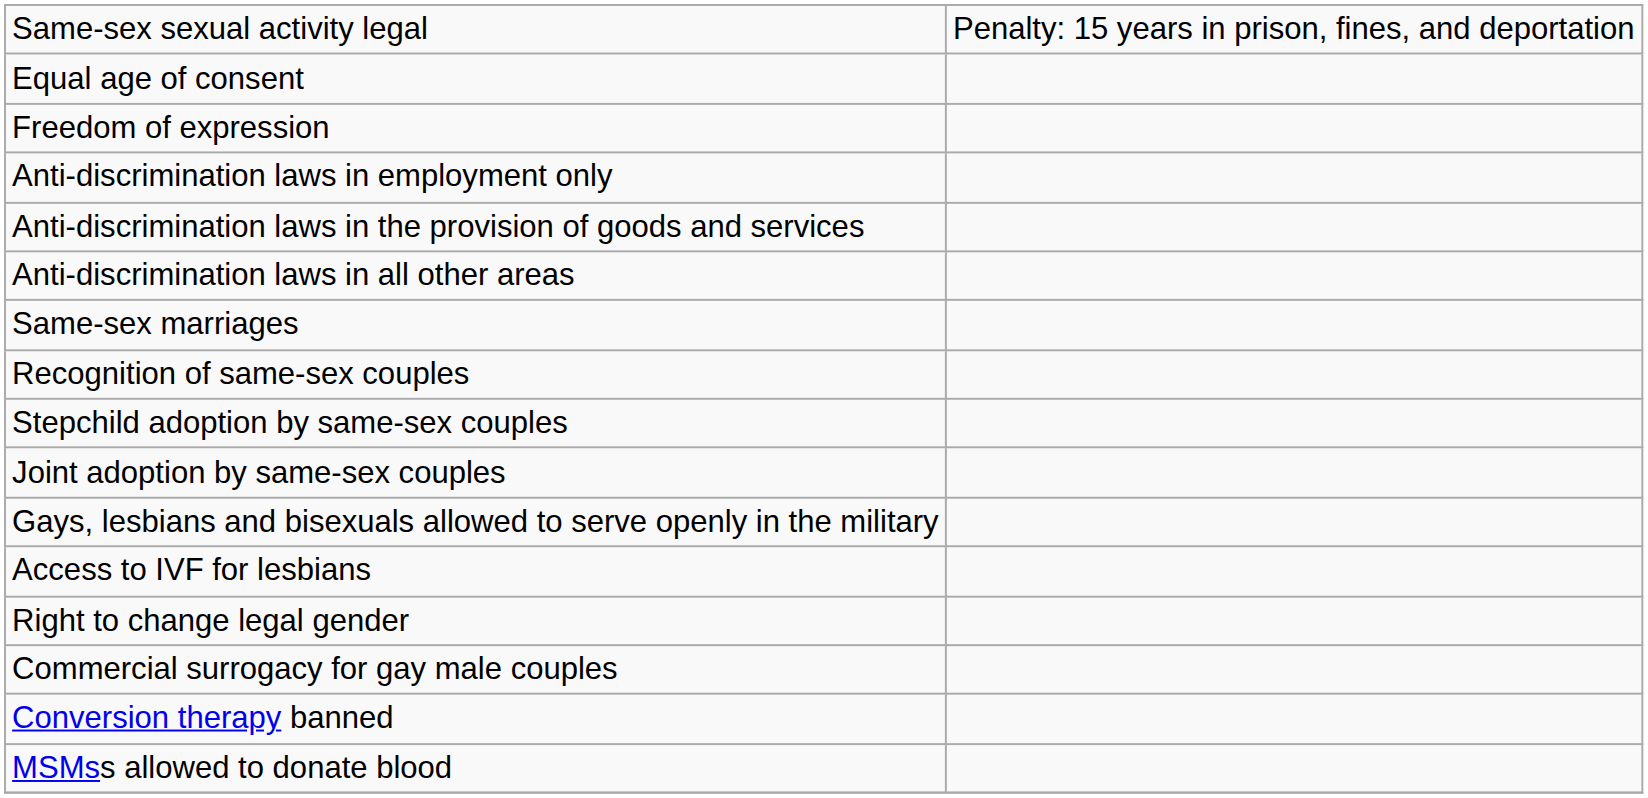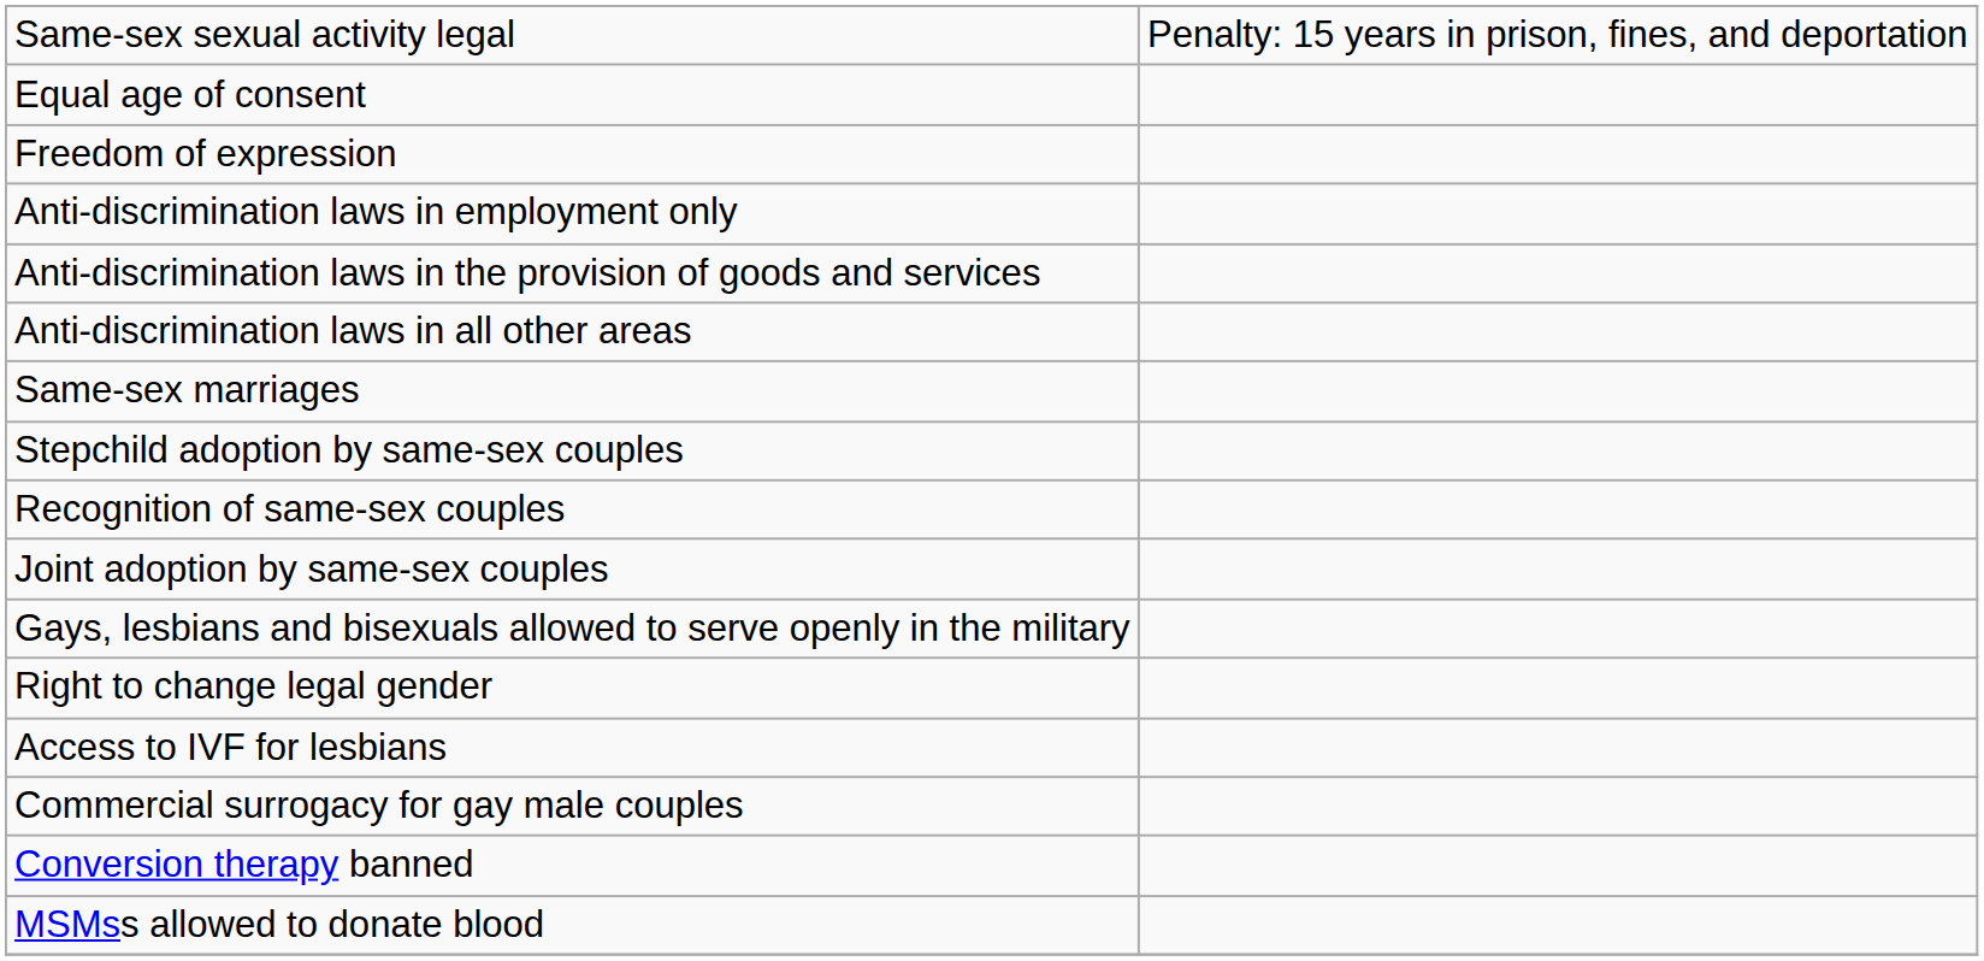rows swapped: Recognition of same-sex couples <-> Stepchild adoption by same-sex couples
rows swapped: Right to change legal gender <-> Access to IVF for lesbians
